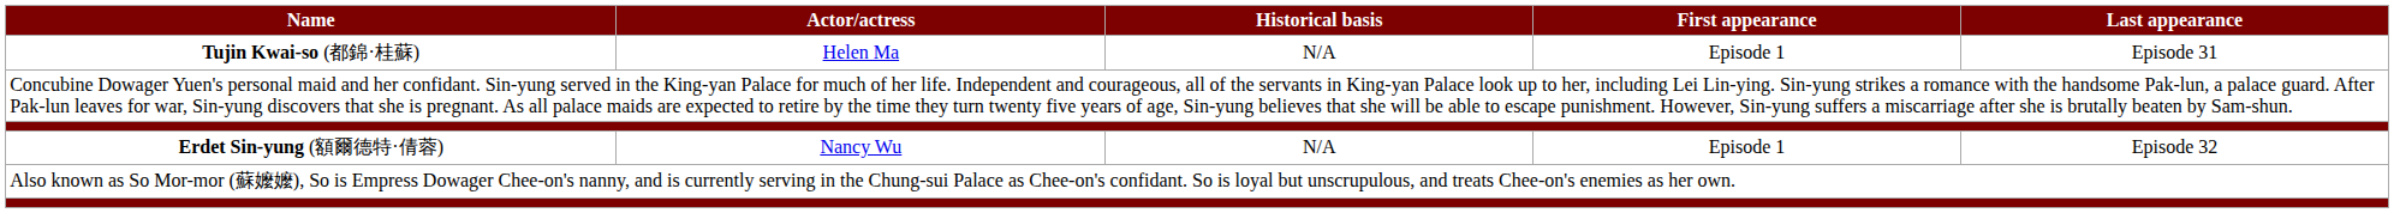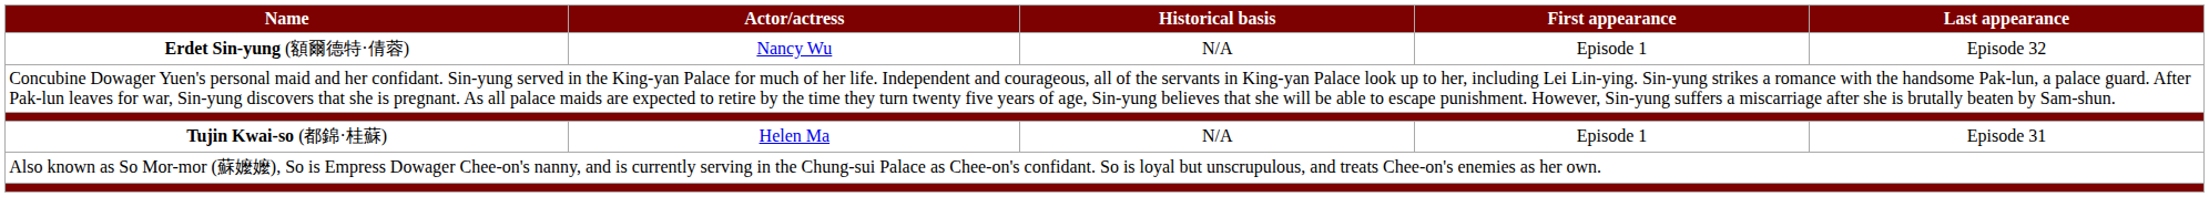rows swapped: Erdet Sin-yung (額爾德特·倩蓉) <-> Tujin Kwai-so (都錦·桂蘇)
